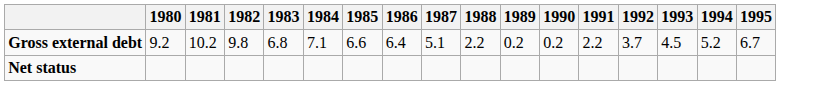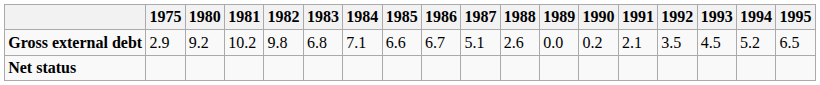+ column: 1975 | 2.9
Gross external debt | 1986: 6.4 -> 6.7
Gross external debt | 1988: 2.2 -> 2.6
Gross external debt | 1989: 0.2 -> 0.0
Gross external debt | 1991: 2.2 -> 2.1
Gross external debt | 1992: 3.7 -> 3.5
Gross external debt | 1995: 6.7 -> 6.5
